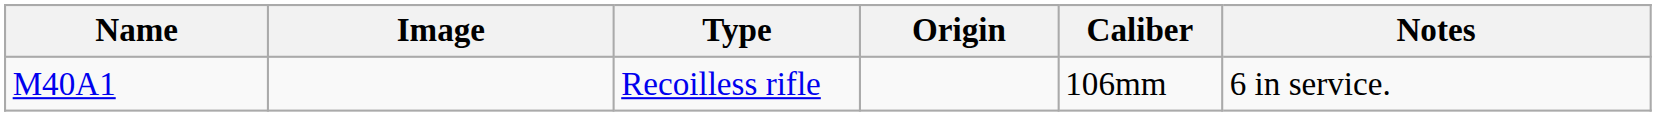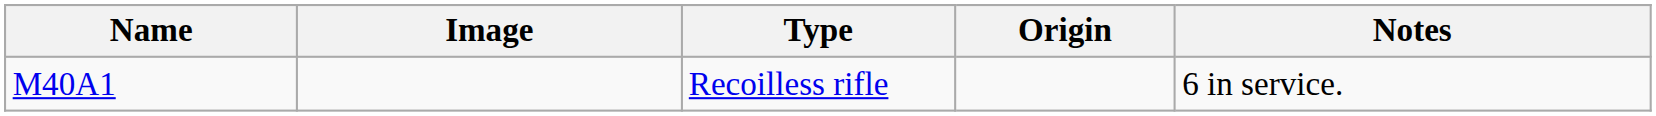- column: Caliber | 106mm
